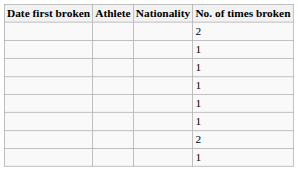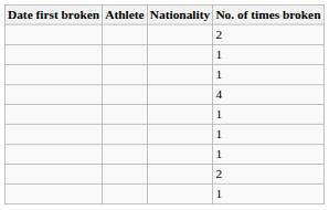+ row: 4
